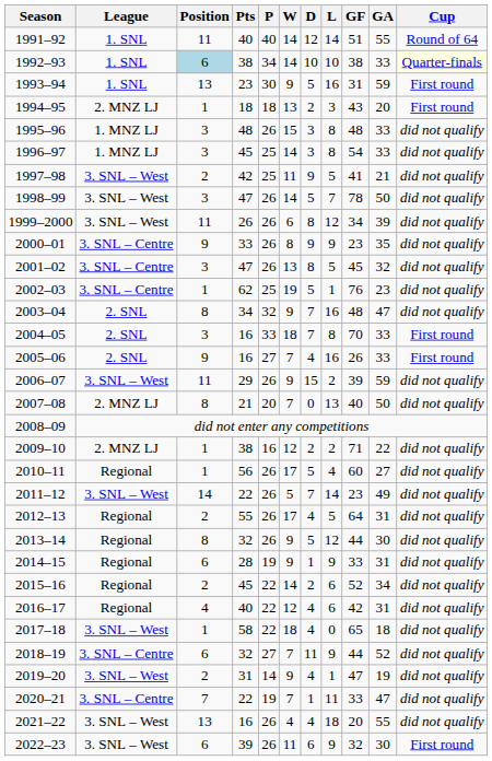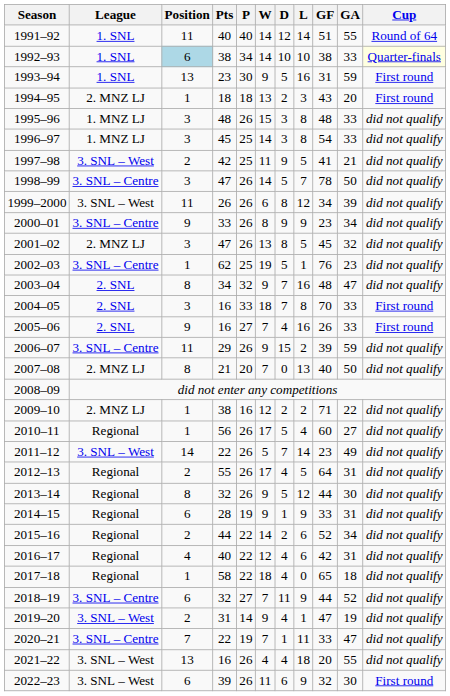1998–99 | League: 3. SNL – West -> 3. SNL – Centre
2000–01 | GA: 35 -> 34
2001–02 | League: 3. SNL – Centre -> 2. MNZ LJ
2006–07 | League: 3. SNL – West -> 3. SNL – Centre
2015–16 | Pts: 45 -> 44
2017–18 | League: 3. SNL – West -> Regional
